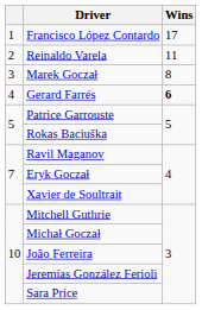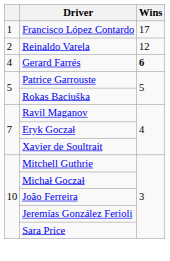Reinaldo Varela | Wins: 11 -> 12
- row: 3 | Marek Goczał | 8
